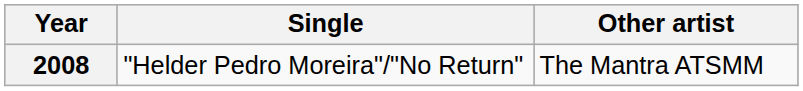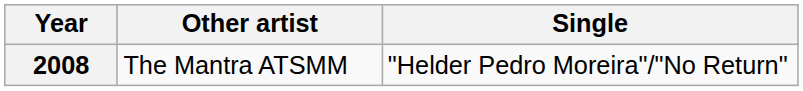columns swapped: Single <-> Other artist
